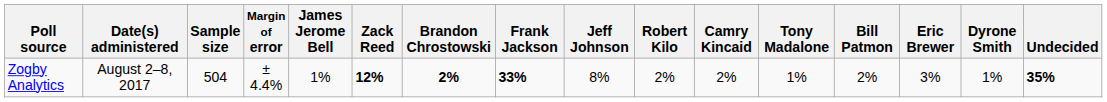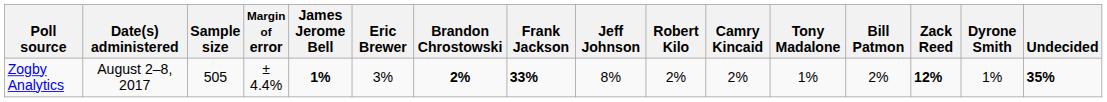columns swapped: Eric Brewer <-> Zack Reed
Zogby Analytics | Sample size: 504 -> 505
Zogby Analytics | James Jerome Bell: normal -> bold
